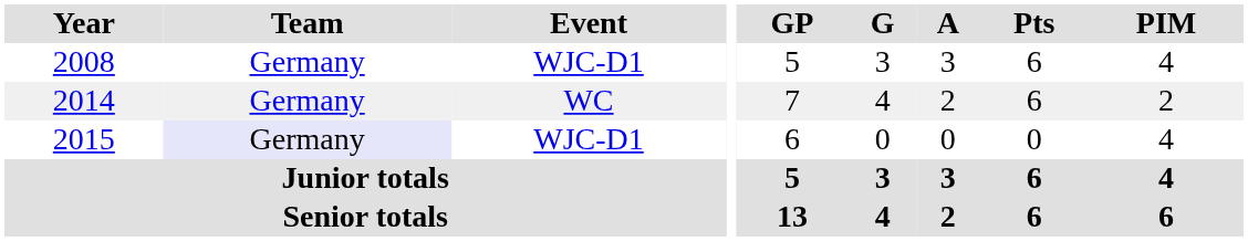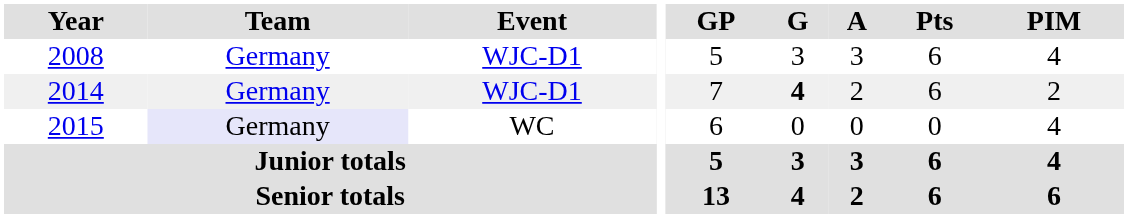2014 | Event: WC -> WJC-D1
2014 | G: normal -> bold
2015 | Event: WJC-D1 -> WC
